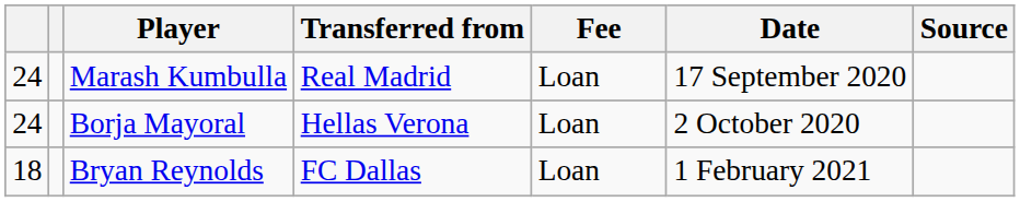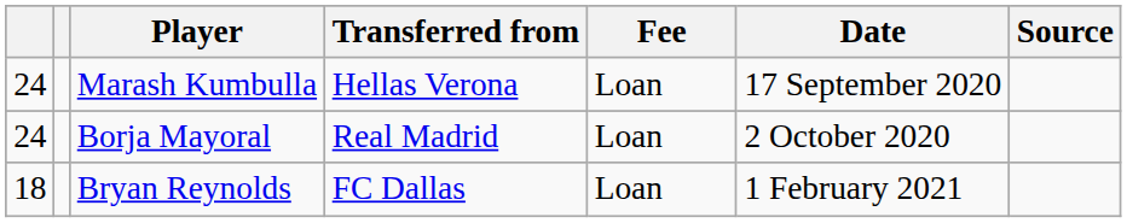Marash Kumbulla | Transferred from: Real Madrid -> Hellas Verona
Borja Mayoral | Transferred from: Hellas Verona -> Real Madrid
